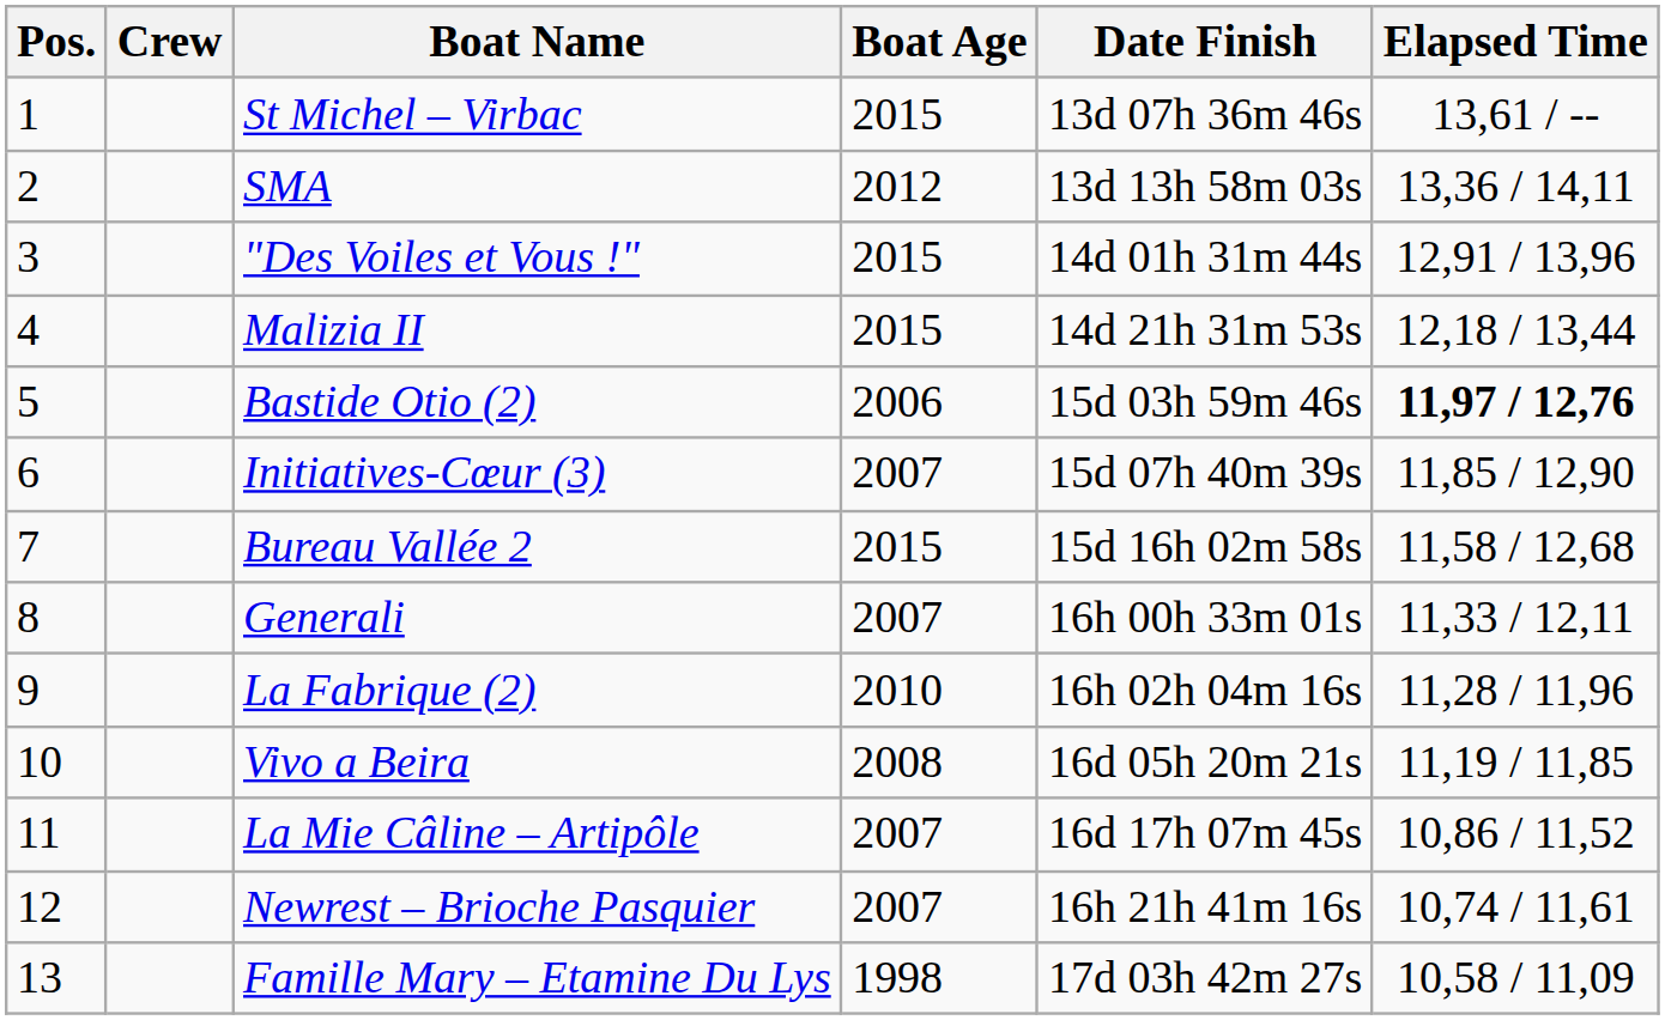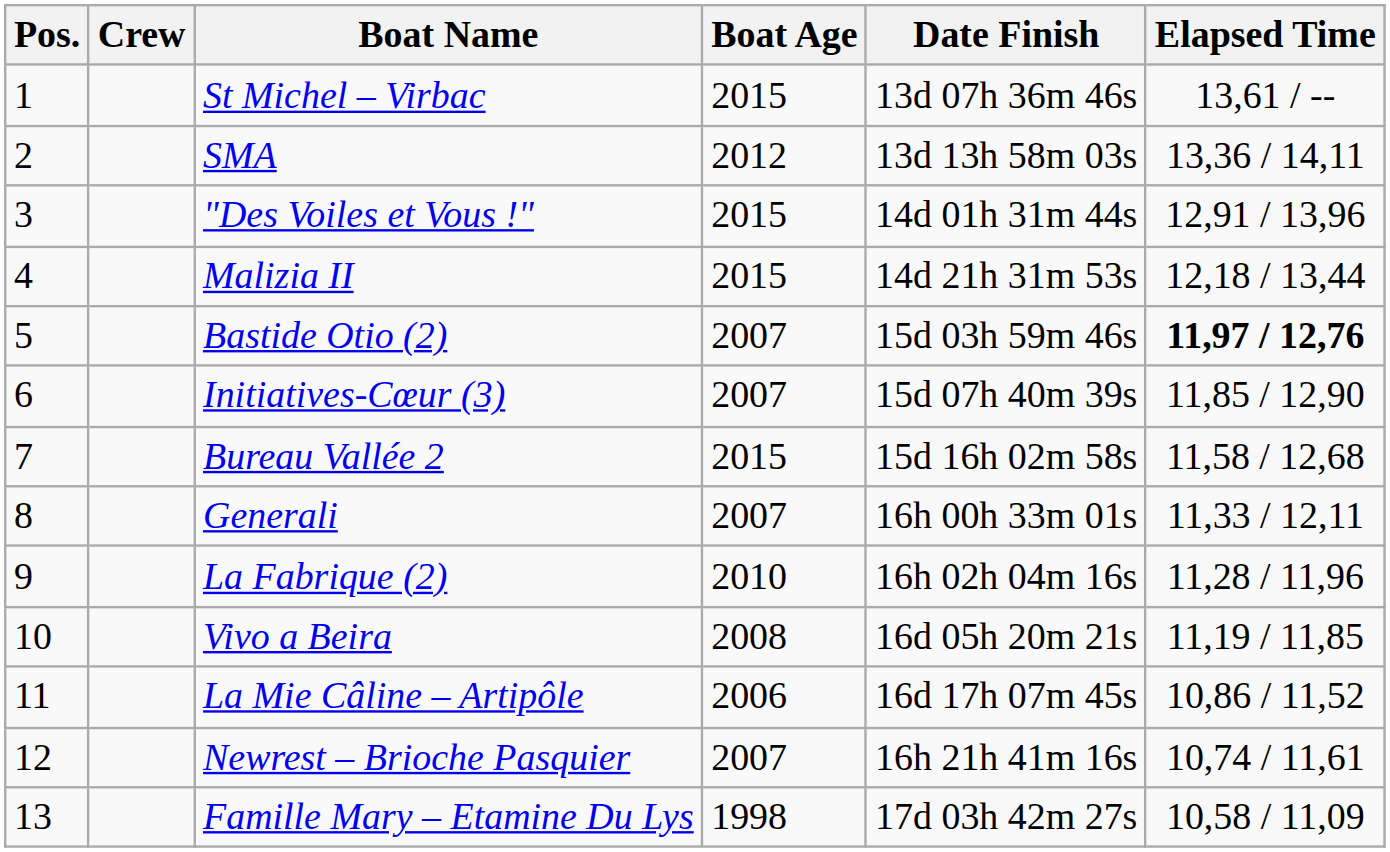Bastide Otio (2) | Boat Age: 2006 -> 2007
La Mie Câline – Artipôle | Boat Age: 2007 -> 2006
